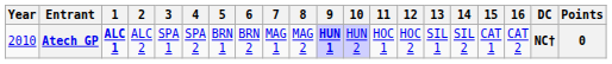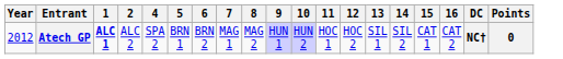- column: 3 | SPA 1
Atech GP | Year: 2010 -> 2012
Atech GP | 9: bold -> normal
